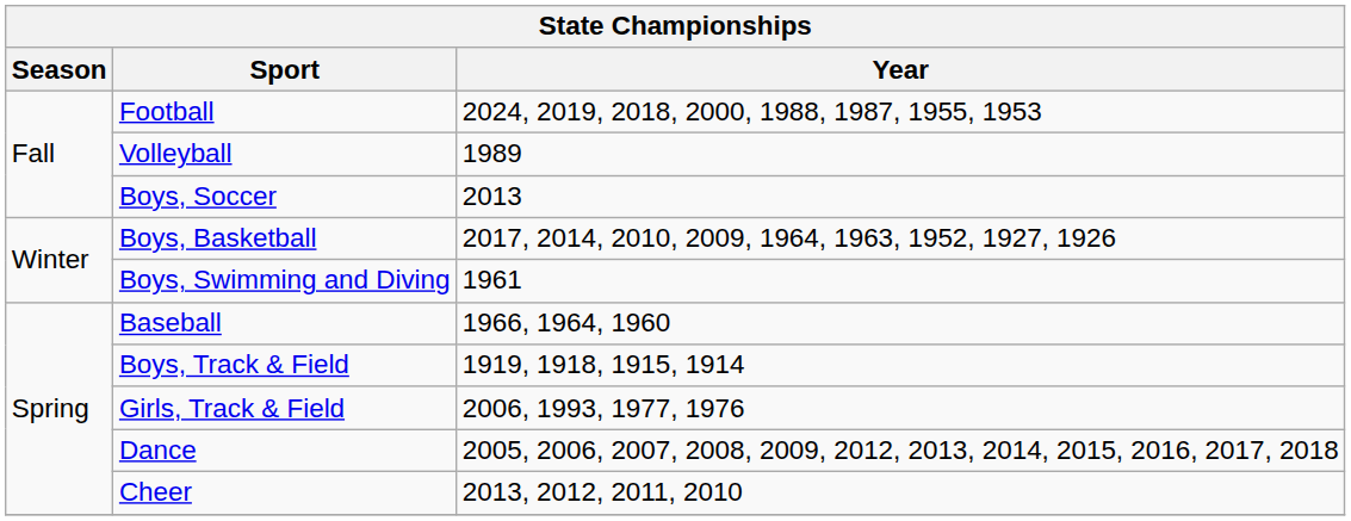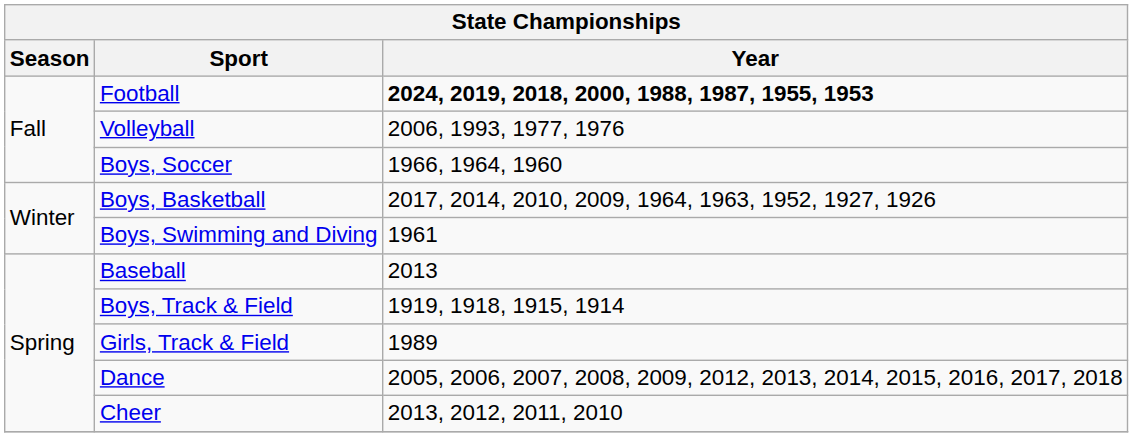Football | Year: normal -> bold
Volleyball | Year: 1989 -> 2006, 1993, 1977, 1976
Boys, Soccer | Year: 2013 -> 1966, 1964, 1960
Baseball | Year: 1966, 1964, 1960 -> 2013
Girls, Track & Field | Year: 2006, 1993, 1977, 1976 -> 1989
